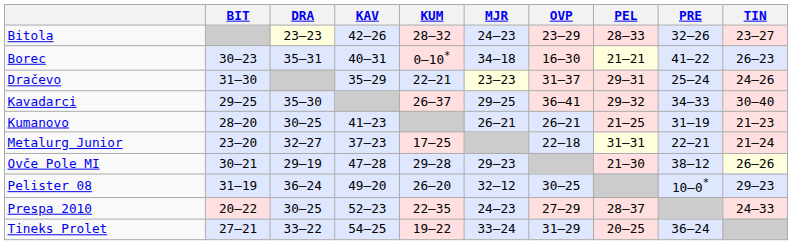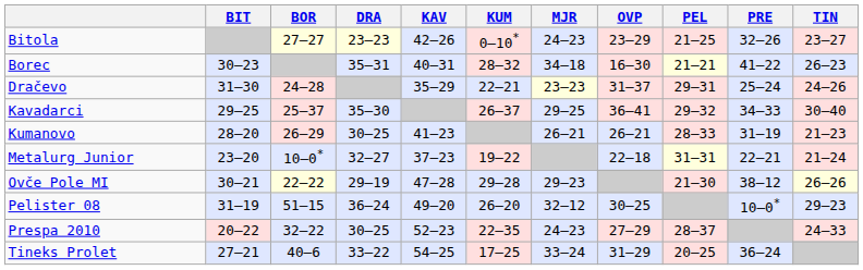+ column: BOR | 27–27 | 24–28 | 25–37 | 26–29 | 10–0* | 22–22 | 51–15 | 32–22 | 40–6
Bitola | KUM: 28–32 -> 0–10*
Bitola | PEL: 28–33 -> 21–25
Borec | KUM: 0–10* -> 28–32
Kumanovo | PEL: 21–25 -> 28–33
Metalurg Junior | KUM: 17–25 -> 19–22
Tineks Prolet | KUM: 19–22 -> 17–25
